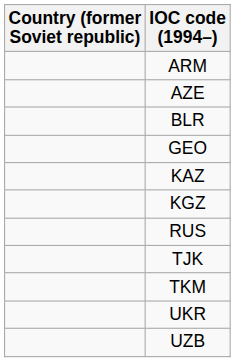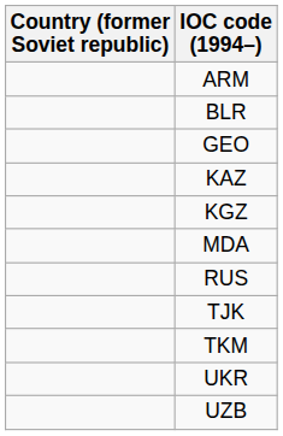- row: AZE
+ row: MDA
